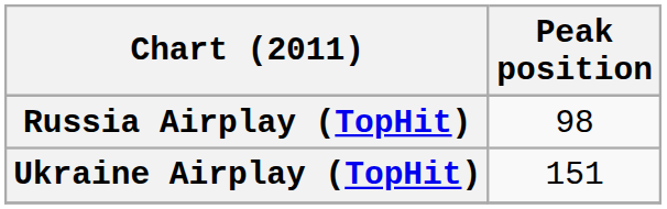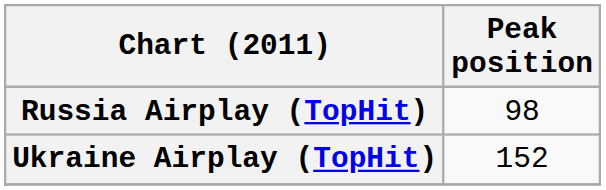Ukraine Airplay (TopHit) | Peak position: 151 -> 152
